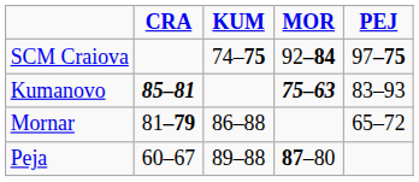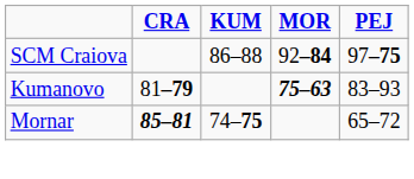SCM Craiova | KUM: 74–75 -> 86–88
Kumanovo | CRA: 85–81 -> 81–79
Mornar | CRA: 81–79 -> 85–81
Mornar | KUM: 86–88 -> 74–75
- row: Peja | 60–67 | 89–88 | 87–80
